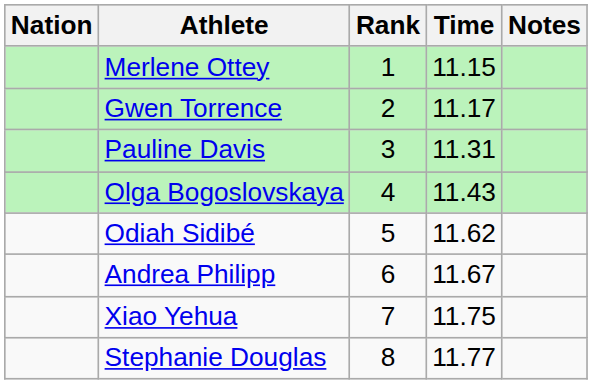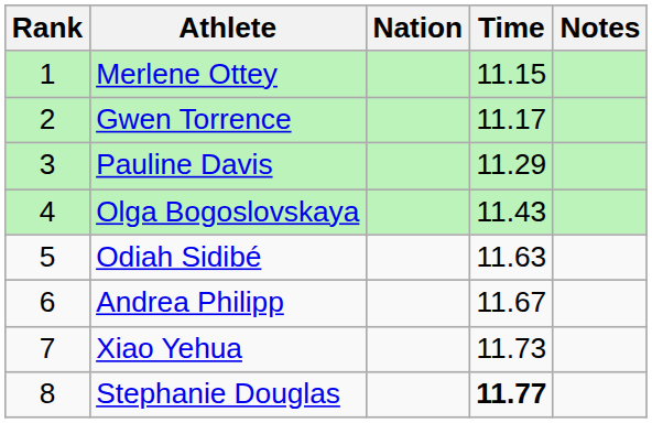columns swapped: Rank <-> Nation
Pauline Davis | Time: 11.31 -> 11.29
Odiah Sidibé | Time: 11.62 -> 11.63
Xiao Yehua | Time: 11.75 -> 11.73
Stephanie Douglas | Time: normal -> bold
